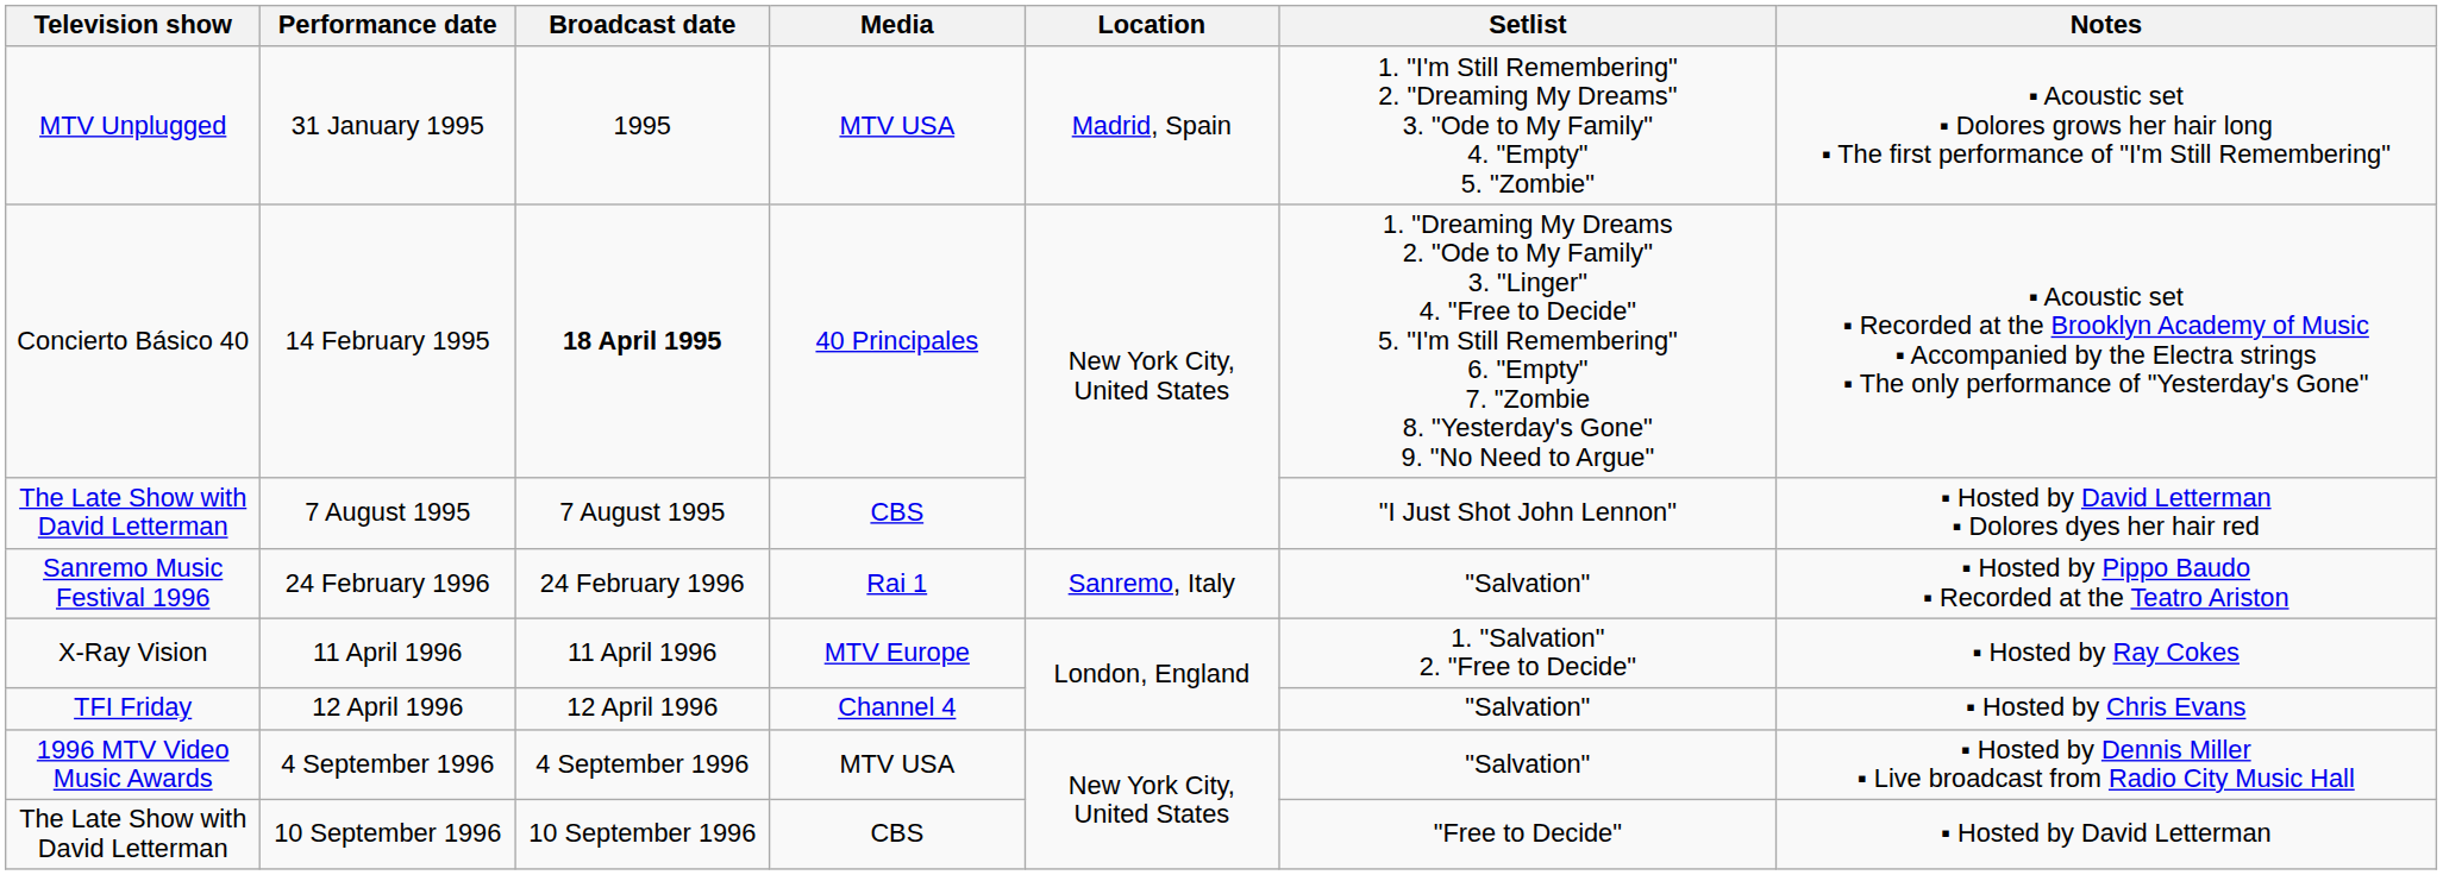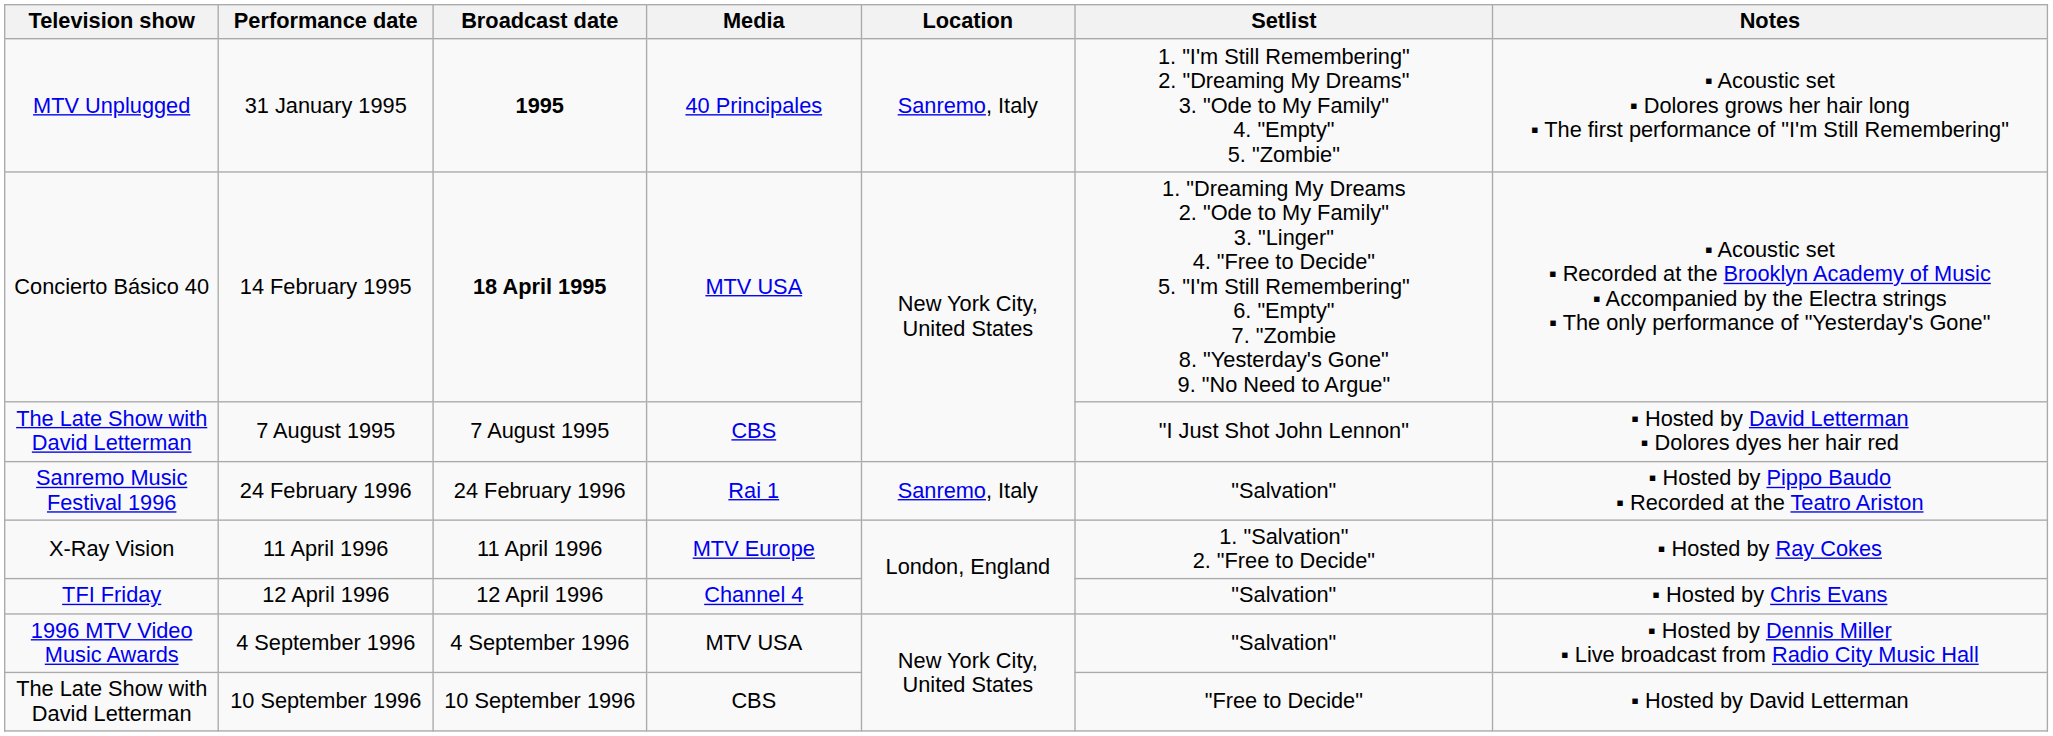31 January 1995 | Broadcast date: normal -> bold
31 January 1995 | Media: MTV USA -> 40 Principales
31 January 1995 | Location: Madrid, Spain -> Sanremo, Italy
14 February 1995 | Media: 40 Principales -> MTV USA
